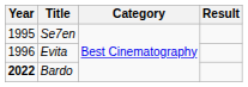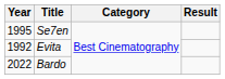Evita | Year: 1996 -> 1992
Bardo | Year: bold -> normal
